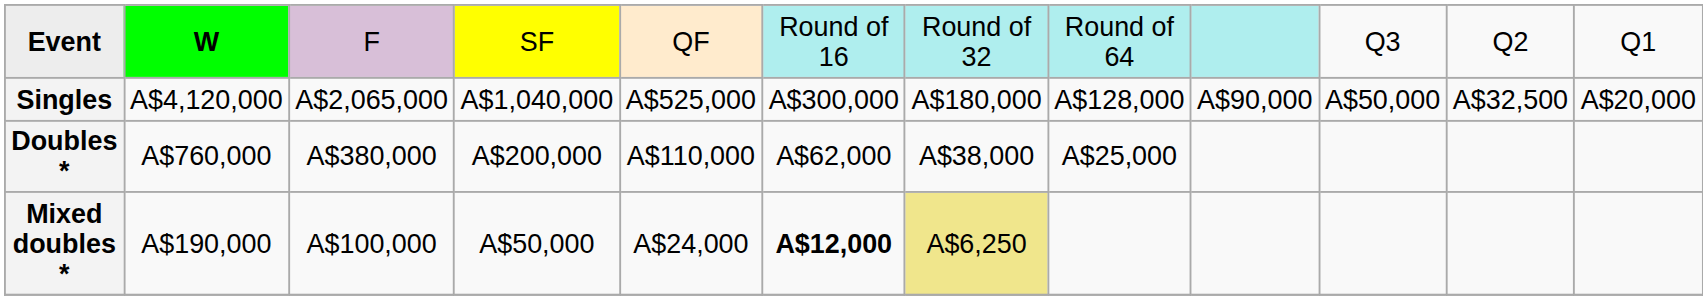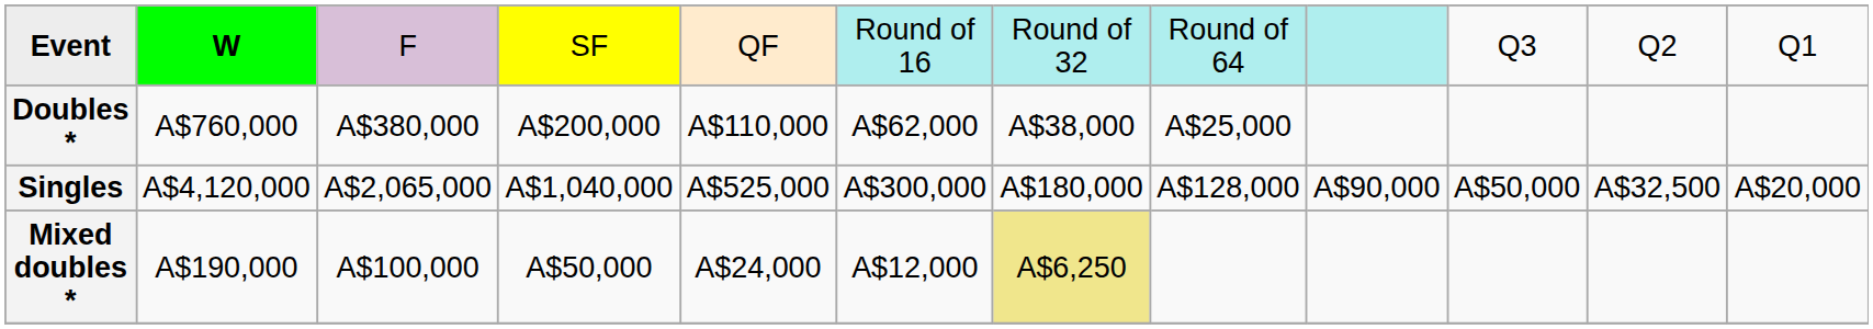rows swapped: Singles <-> Doubles *
Mixed doubles * | column 6: bold -> normal
